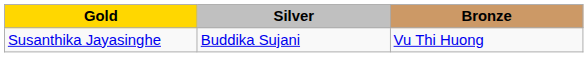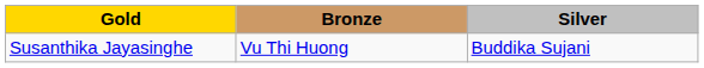columns swapped: Silver <-> Bronze
